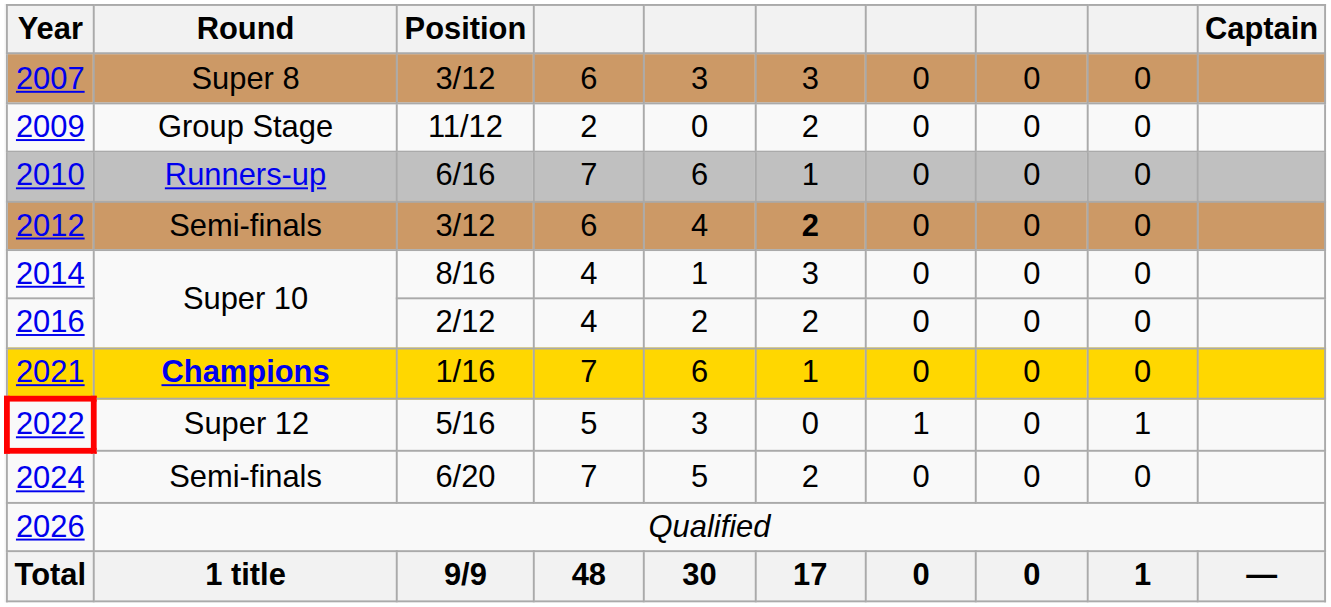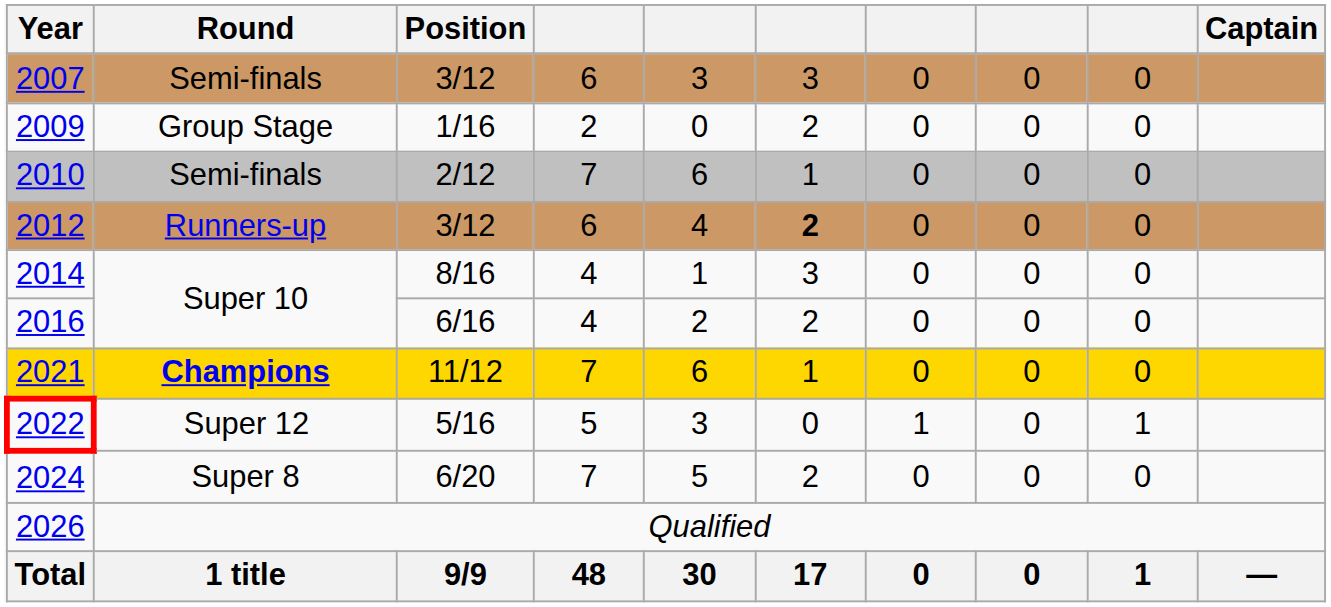2007 | Round: Super 8 -> Semi-finals
2009 | Position: 11/12 -> 1/16
2010 | Round: Runners-up -> Semi-finals
2010 | Position: 6/16 -> 2/12
2012 | Round: Semi-finals -> Runners-up
2016 | Position: 2/12 -> 6/16
2021 | Position: 1/16 -> 11/12
2024 | Round: Semi-finals -> Super 8
